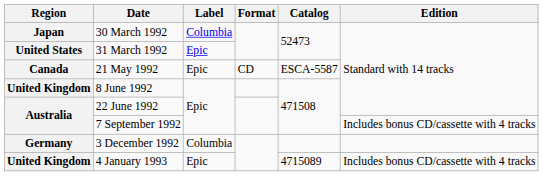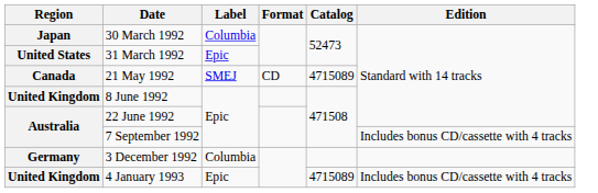21 May 1992 | Label: Epic -> SMEJ
21 May 1992 | Catalog: ESCA-5587 -> 4715089
